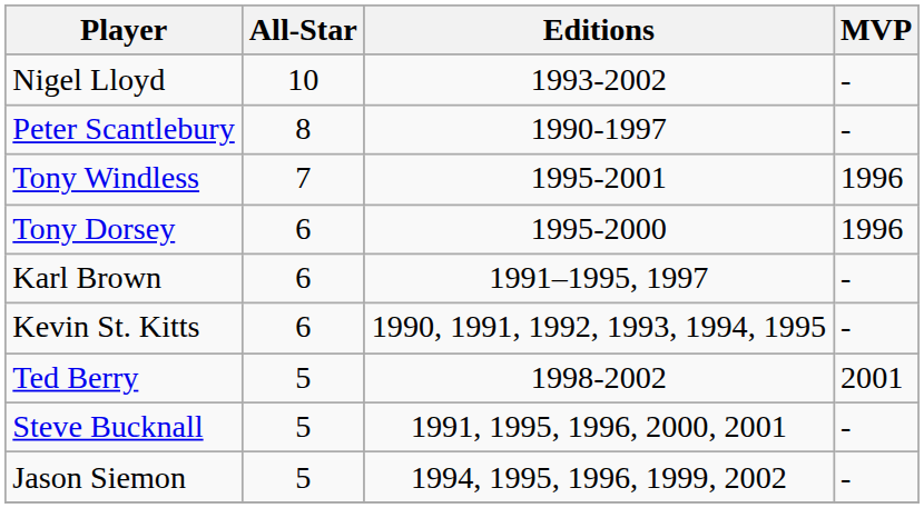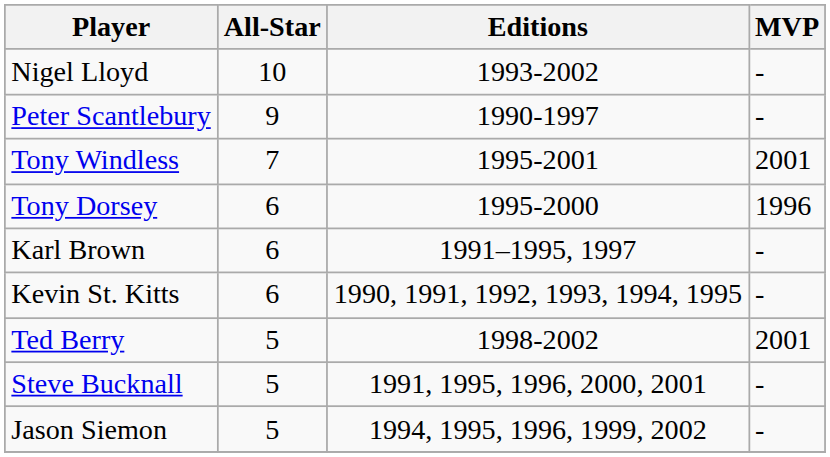Peter Scantlebury | All-Star: 8 -> 9
Tony Windless | MVP: 1996 -> 2001
